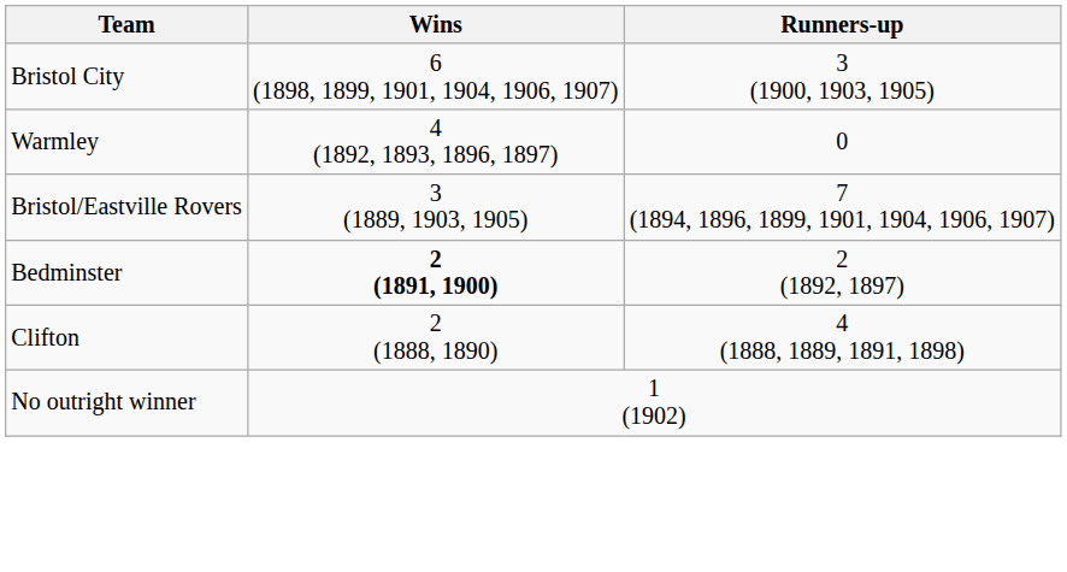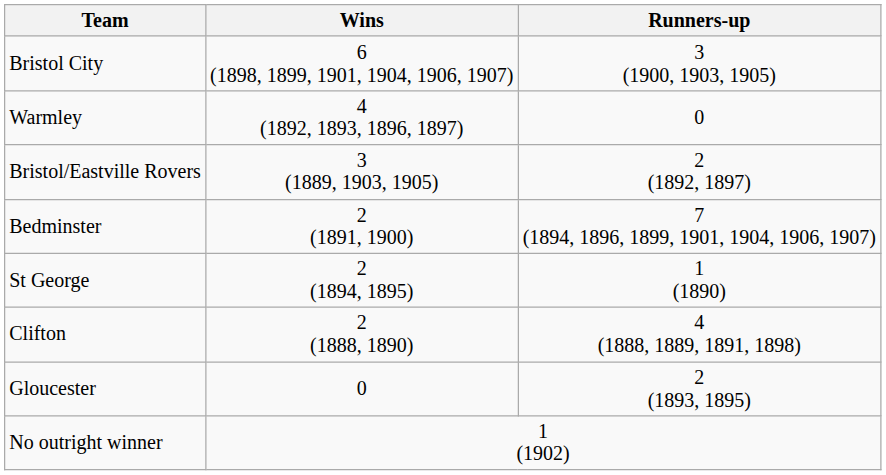Bristol/Eastville Rovers | Runners-up: 7 (1894, 1896, 1899, 1901, 1904, 1906, 1907) -> 2 (1892, 1897)
Bedminster | Wins: bold -> normal
Bedminster | Runners-up: 2 (1892, 1897) -> 7 (1894, 1896, 1899, 1901, 1904, 1906, 1907)
+ row: St George | 2 (1894, 1895) | 1 (1890)
+ row: Gloucester | 0 | 2 (1893, 1895)
